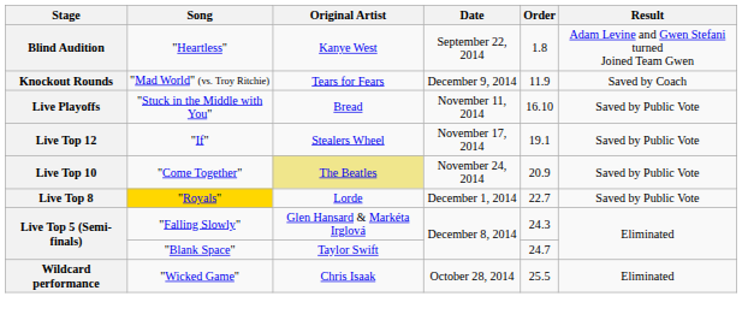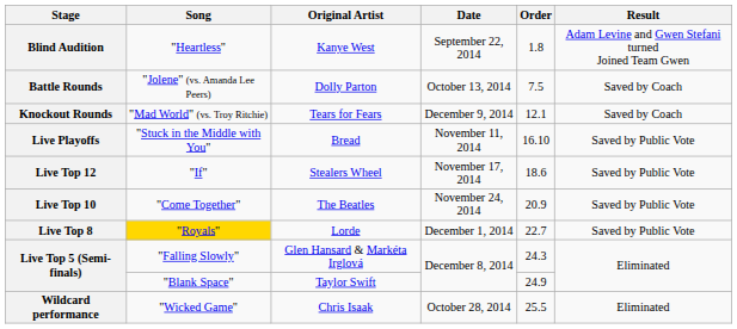+ row: Battle Rounds | "Jolene" (vs. Amanda Lee Peers) | Dolly Parton | October 13, 2014 | 7.5 | Saved by Coach
Knockout Rounds | Order: 11.9 -> 12.1
Live Top 12 | Order: 19.1 -> 18.6
Live Top 10 | Original Artist: khaki background -> no background
Live Top 5 (Semi-finals) / "Blank Space" | Order: 24.7 -> 24.9
